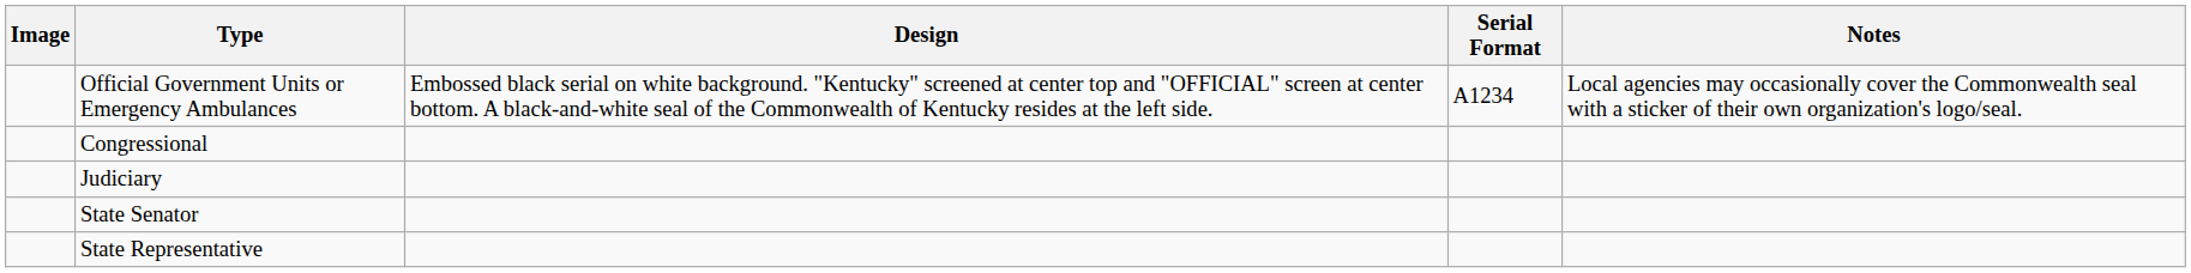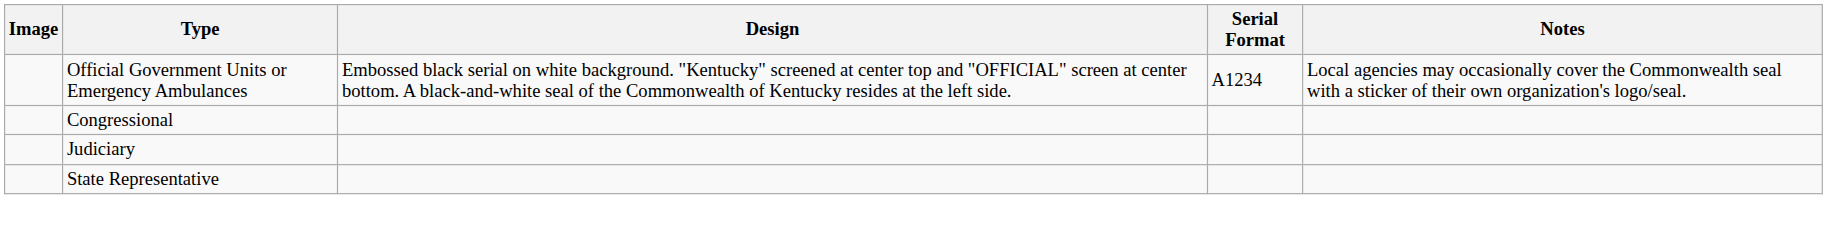- row: State Senator
